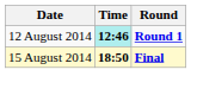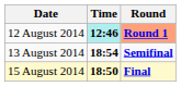12 August 2014 | Round: no background -> lightsalmon background
+ row: 13 August 2014 | 18:54 | Semifinal
